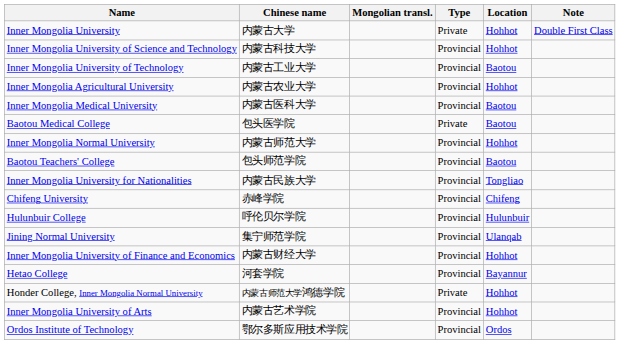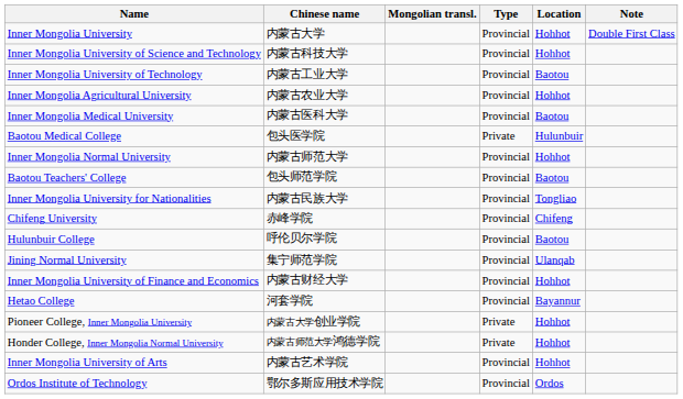Inner Mongolia University | Type: Private -> Provincial
Baotou Medical College | Location: Baotou -> Hulunbuir
Hulunbuir College | Location: Hulunbuir -> Baotou
+ row: Pioneer College, Inner Mongolia University | 内蒙古大学创业学院 | Private | Hohhot
